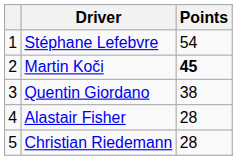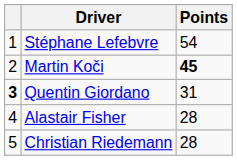Quentin Giordano | column 1: normal -> bold
Quentin Giordano | Points: 38 -> 31
